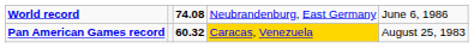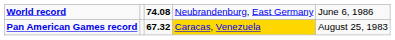Pan American Games record | column 3: 60.32 -> 67.32
